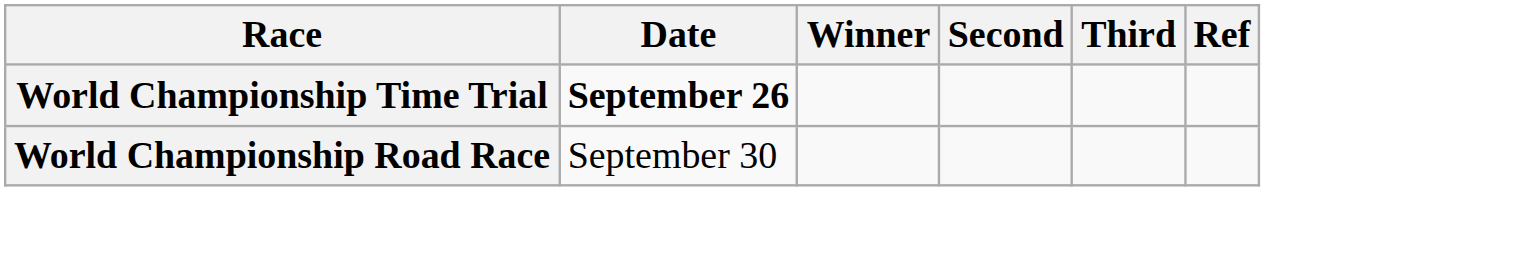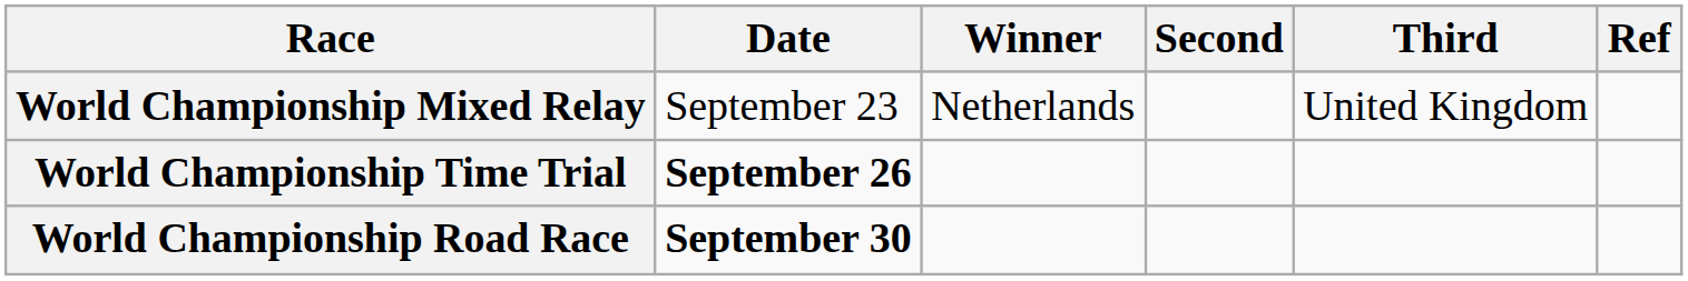+ row: World Championship Mixed Relay | September 23 | Netherlands | United Kingdom
World Championship Road Race | Date: normal -> bold
